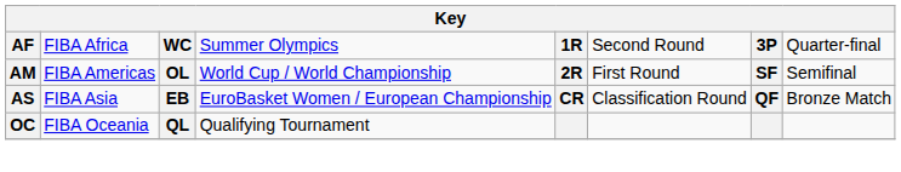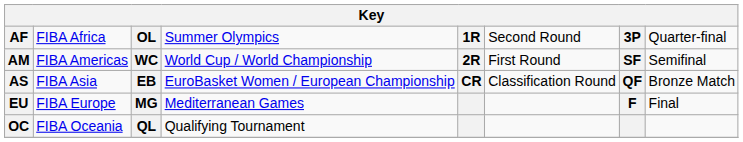AF | column 3: WC -> OL
AM | column 3: OL -> WC
+ row: EU | FIBA Europe | MG | Mediterranean Games | F | Final
